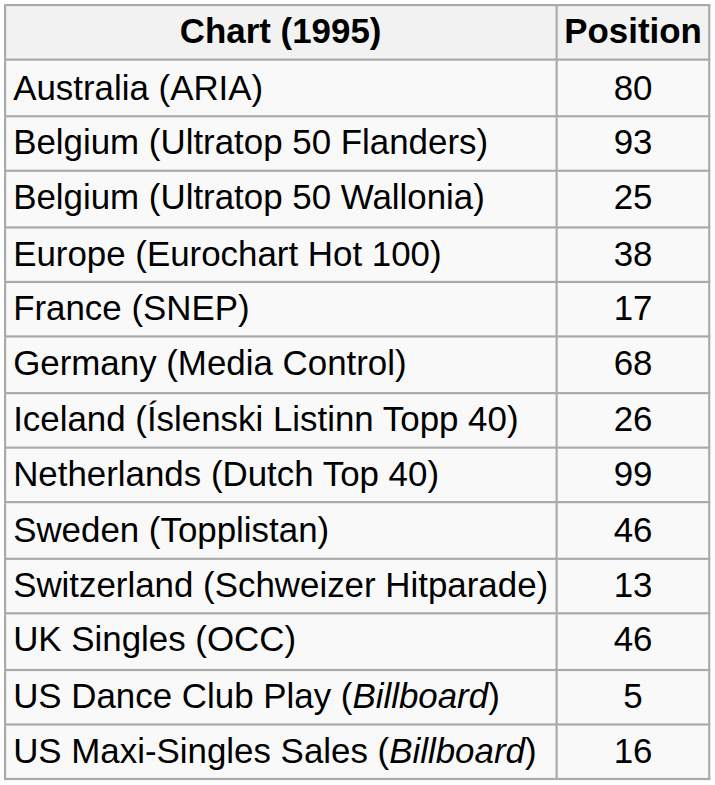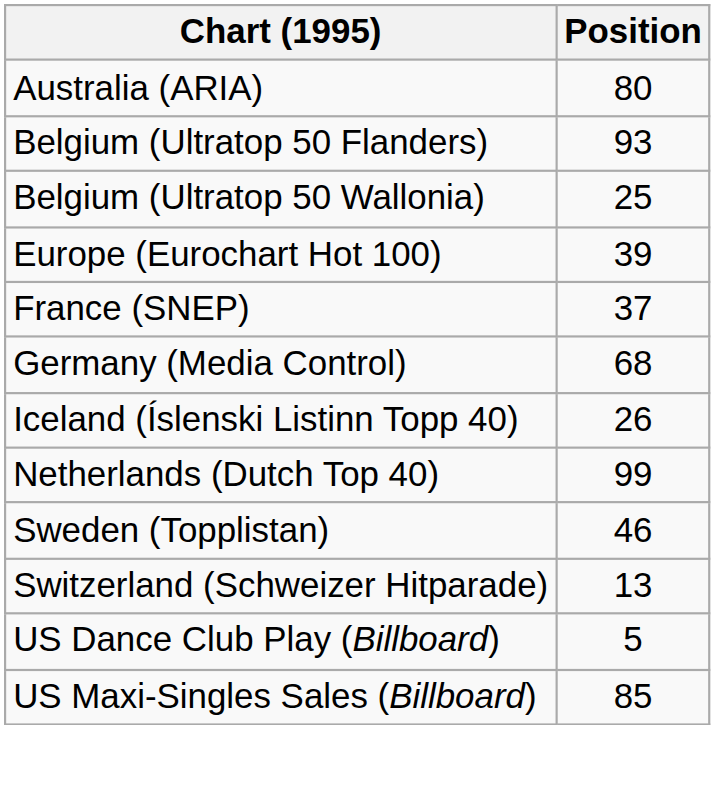Europe (Eurochart Hot 100) | Position: 38 -> 39
France (SNEP) | Position: 17 -> 37
- row: UK Singles (OCC) | 46
US Maxi-Singles Sales (Billboard) | Position: 16 -> 85
